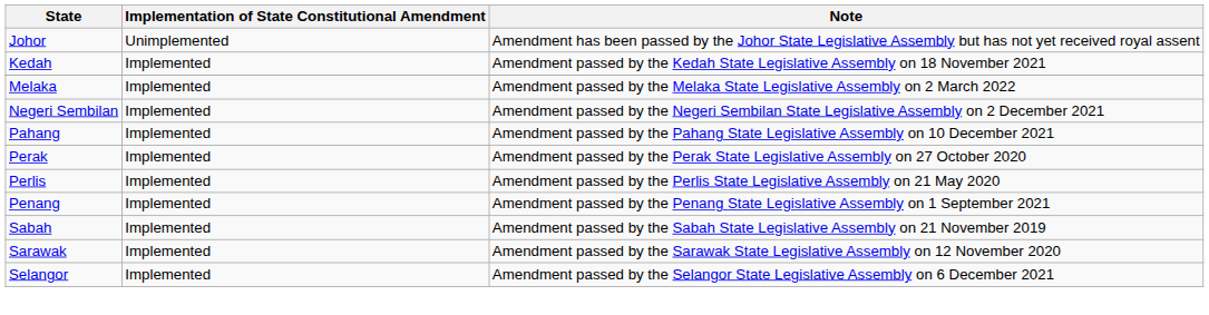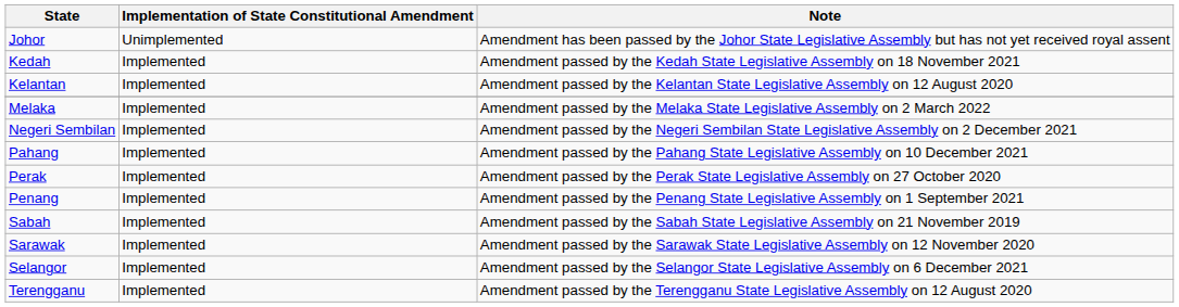+ row: Kelantan | Implemented | Amendment passed by the Kelantan State Legislative Assembly on 12 August 2020
- row: Perlis | Implemented | Amendment passed by the Perlis State Legislative Assembly on 21 May 2020
+ row: Terengganu | Implemented | Amendment passed by the Terengganu State Legislative Assembly on 12 August 2020
